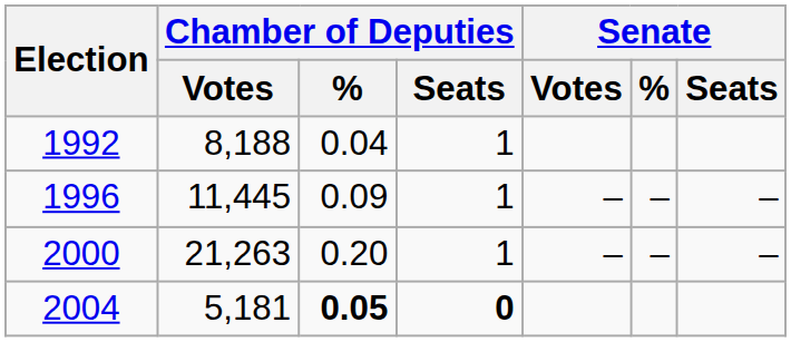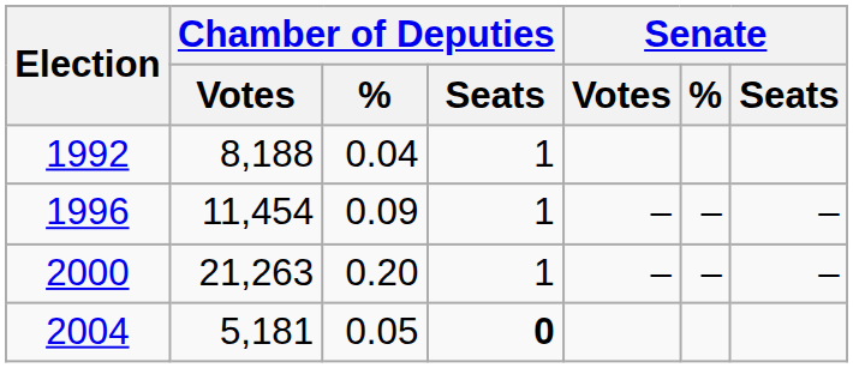1996 | Chamber of Deputies / Votes: 11,445 -> 11,454
2004 | Chamber of Deputies / %: bold -> normal
